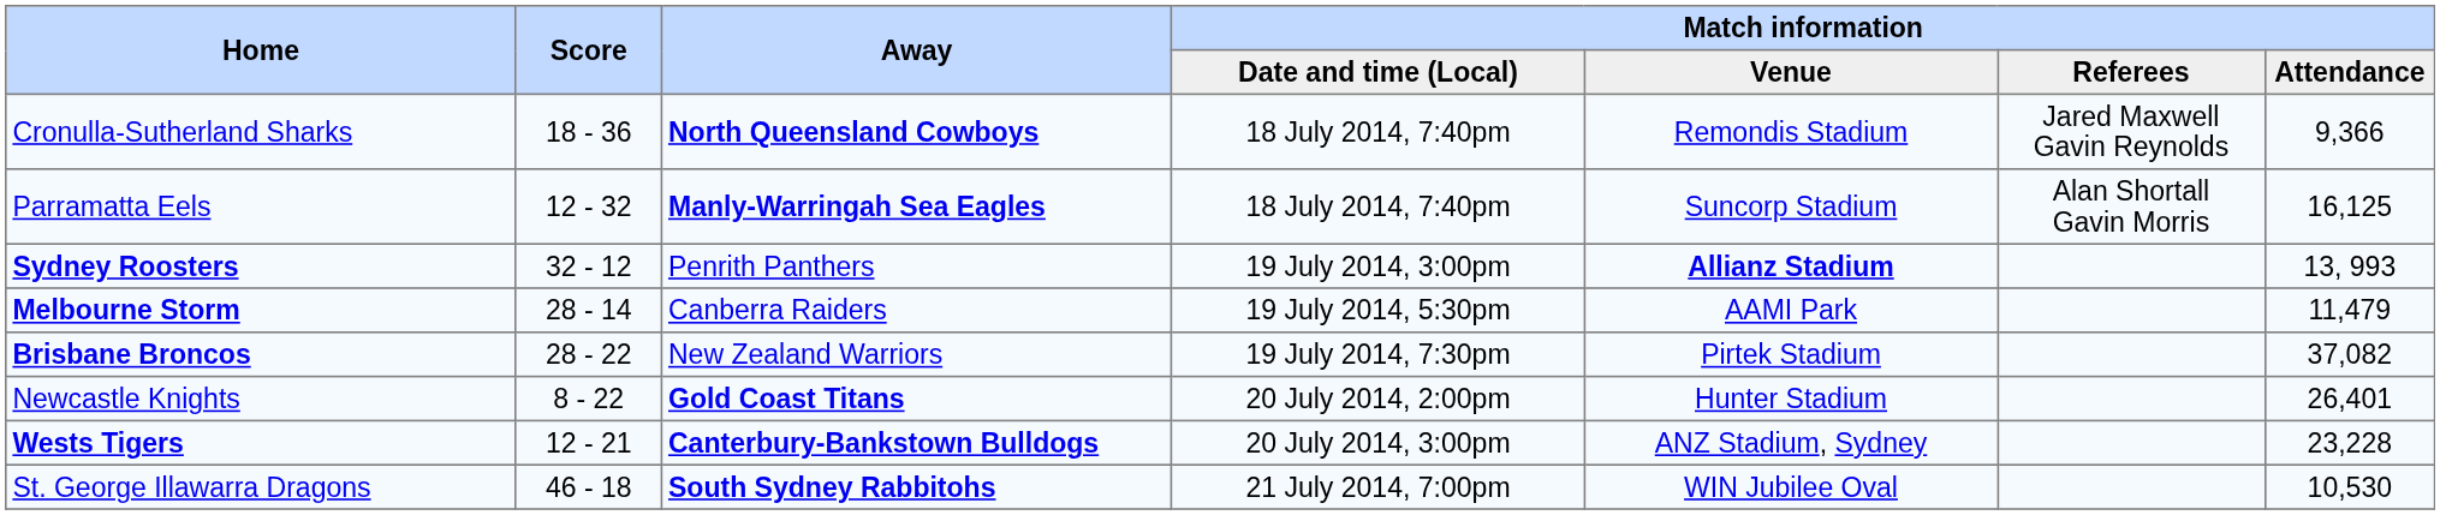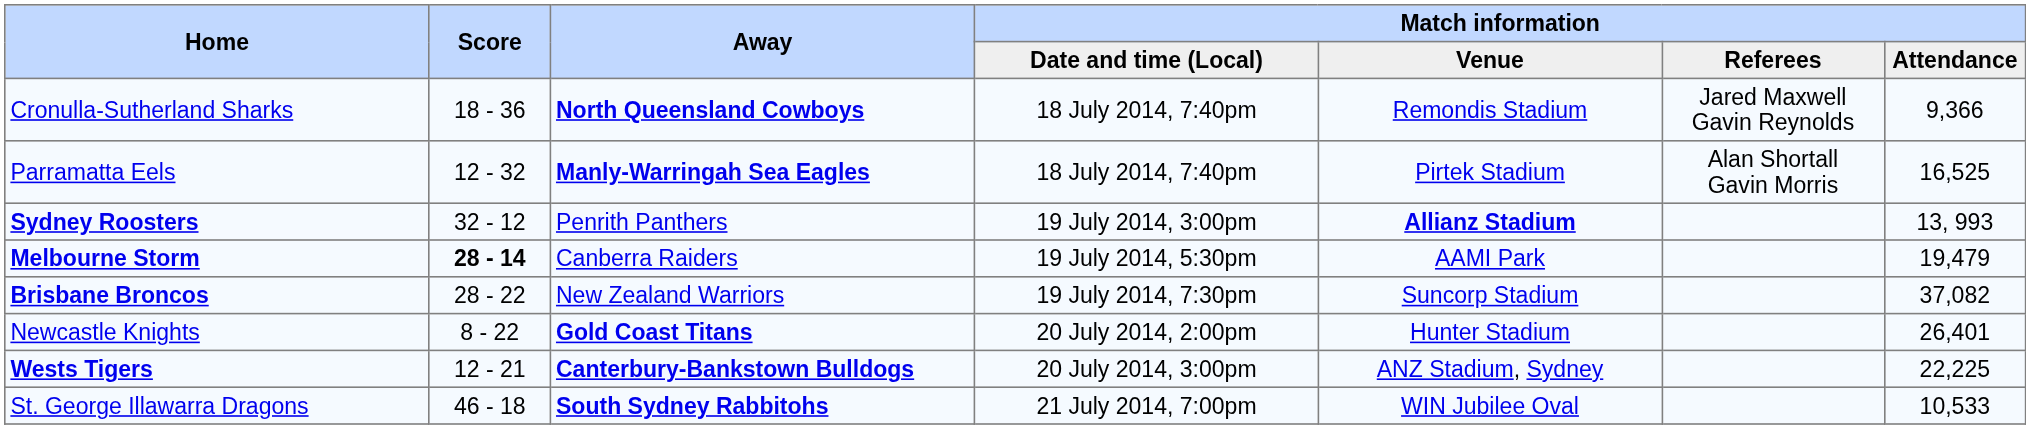Parramatta Eels | Match information / Venue: Suncorp Stadium -> Pirtek Stadium
Parramatta Eels | Match information / Attendance: 16,125 -> 16,525
Melbourne Storm | Score: normal -> bold
Melbourne Storm | Match information / Attendance: 11,479 -> 19,479
Brisbane Broncos | Match information / Venue: Pirtek Stadium -> Suncorp Stadium
Wests Tigers | Match information / Attendance: 23,228 -> 22,225
St. George Illawarra Dragons | Match information / Attendance: 10,530 -> 10,533
